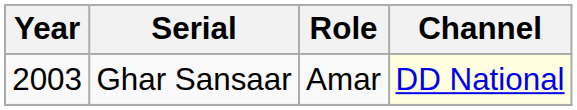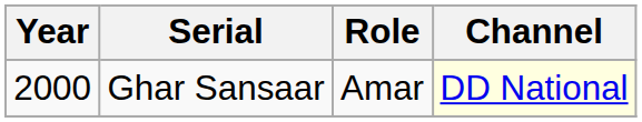Ghar Sansaar | Year: 2003 -> 2000
